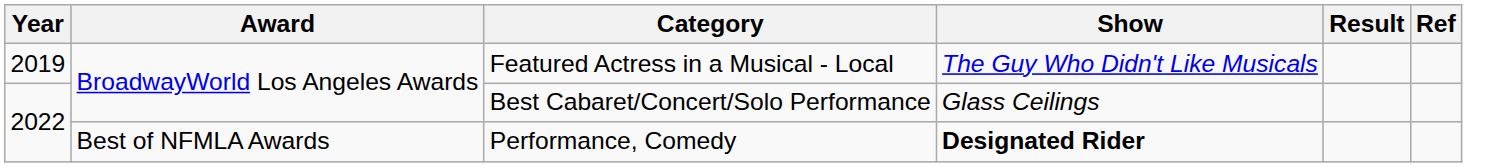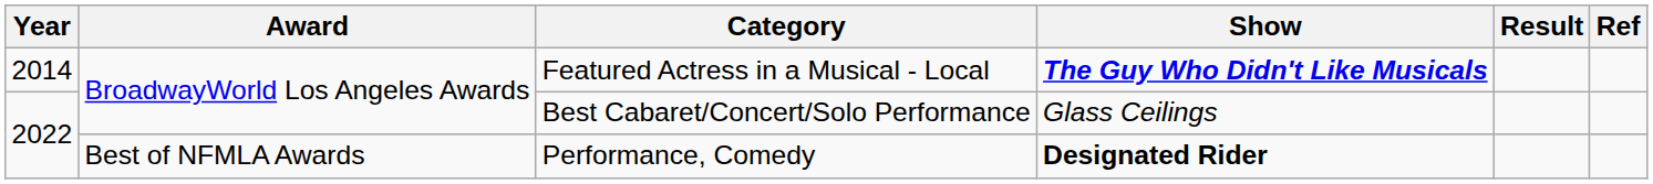Featured Actress in a Musical - Local | Year: 2019 -> 2014
Featured Actress in a Musical - Local | Show: normal -> bold
